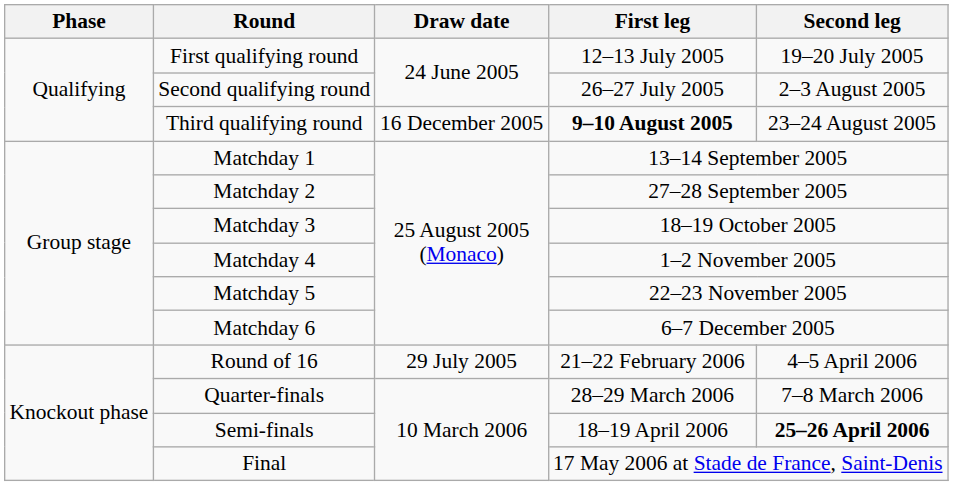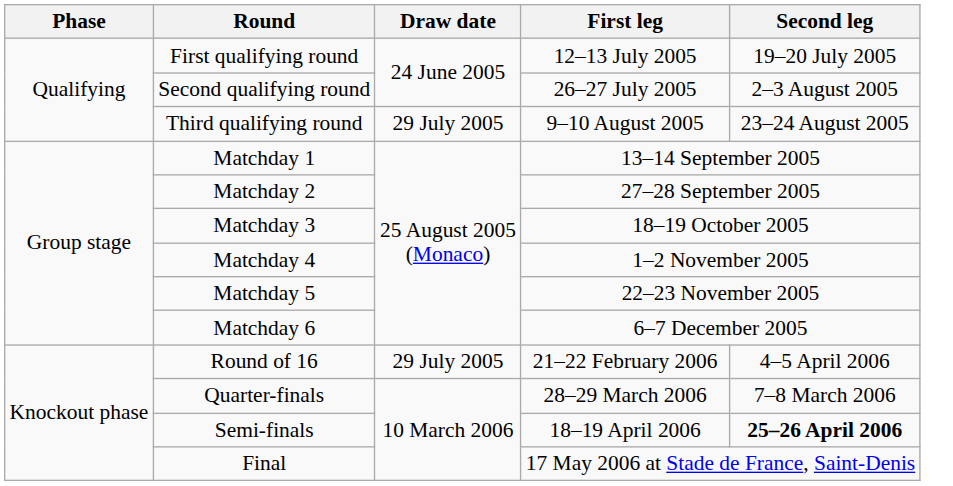Third qualifying round | Draw date: 16 December 2005 -> 29 July 2005
Third qualifying round | First leg: bold -> normal
